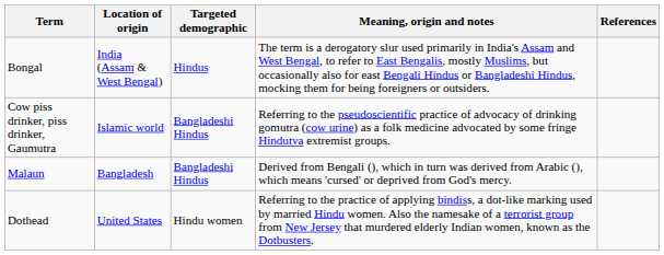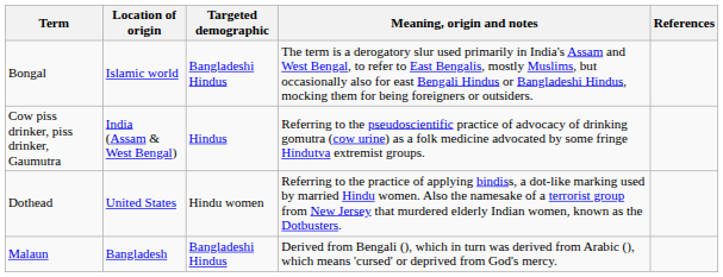Bongal | Location of origin: India (Assam & West Bengal) -> Islamic world
Bongal | Targeted demographic: Hindus -> Bangladeshi Hindus
Cow piss drinker, piss drinker, Gaumutra | Location of origin: Islamic world -> India (Assam & West Bengal)
Cow piss drinker, piss drinker, Gaumutra | Targeted demographic: Bangladeshi Hindus -> Hindus
rows swapped: Malaun <-> Dothead
